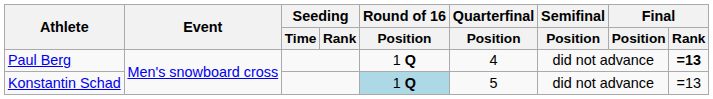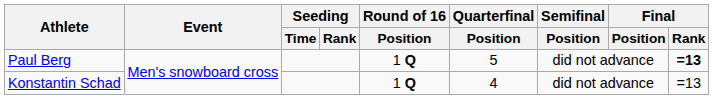Paul Berg | Quarterfinal / Position: 4 -> 5
Konstantin Schad | Round of 16 / Position: lightblue background -> no background
Konstantin Schad | Quarterfinal / Position: 5 -> 4
